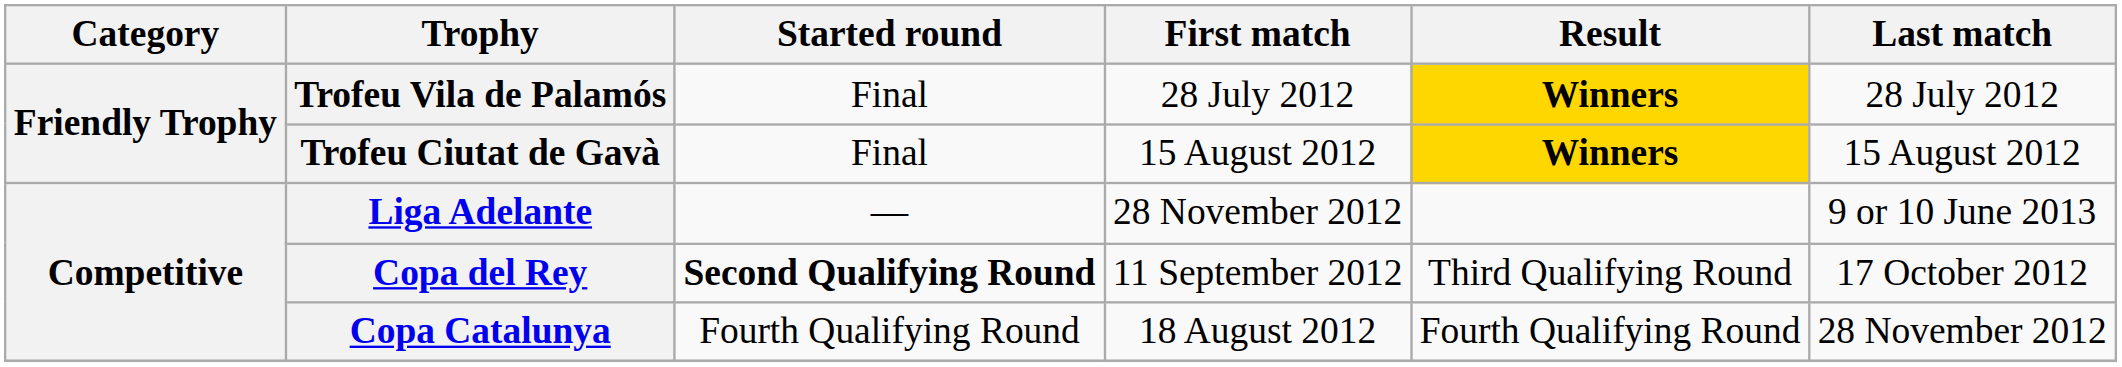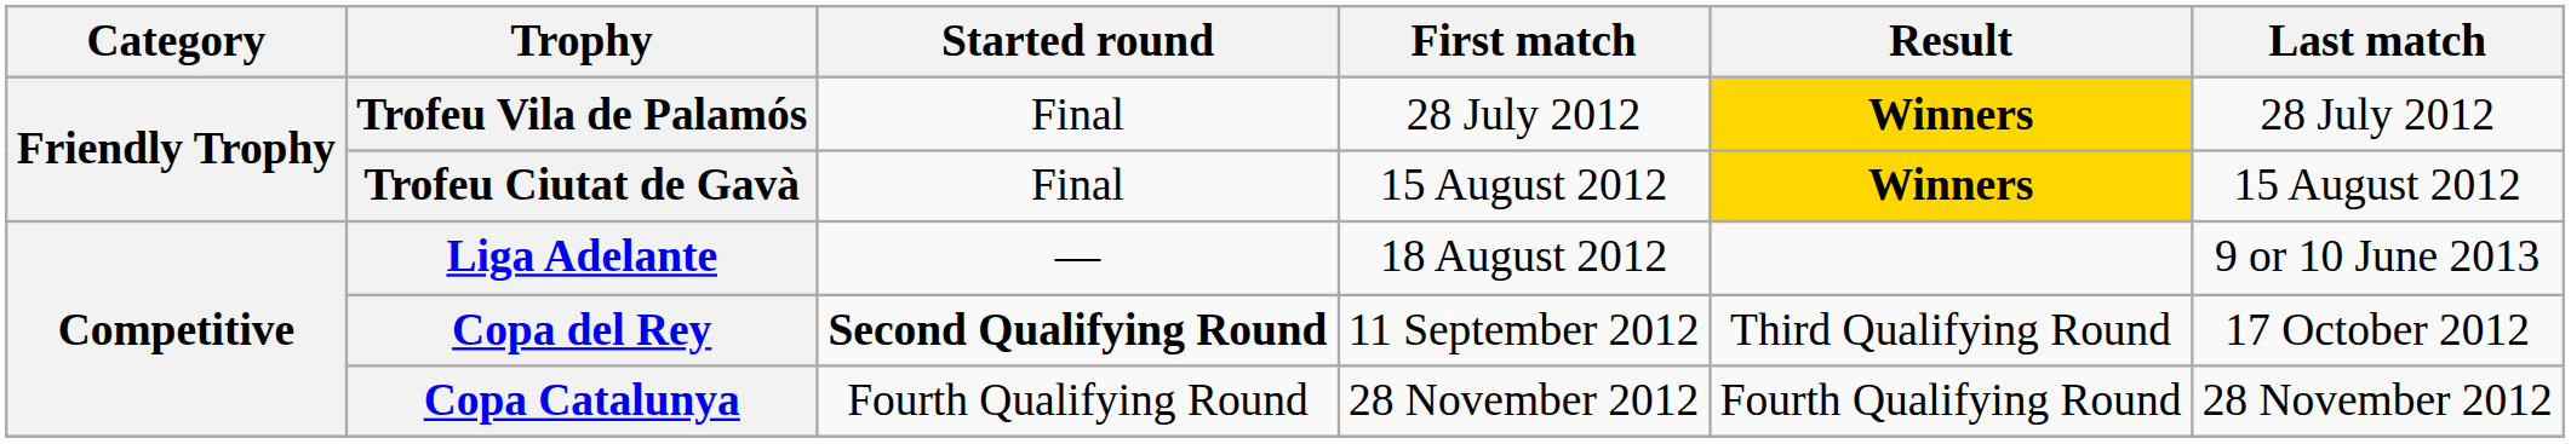Liga Adelante | First match: 28 November 2012 -> 18 August 2012
Copa Catalunya | First match: 18 August 2012 -> 28 November 2012
